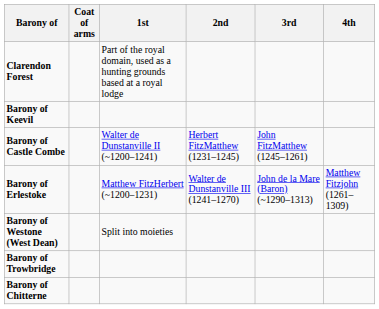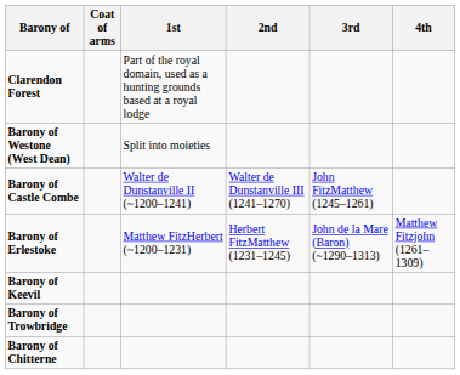rows swapped: Barony of Westone (West Dean) <-> Barony of Keevil
Barony of Castle Combe | 2nd: Herbert FitzMatthew (1231–1245) -> Walter de Dunstanville III (1241–1270)
Barony of Erlestoke | 2nd: Walter de Dunstanville III (1241–1270) -> Herbert FitzMatthew (1231–1245)
